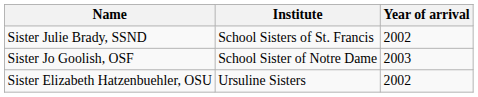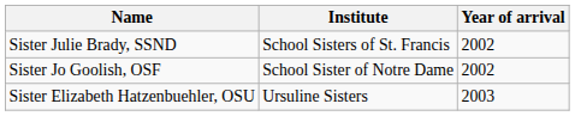Sister Jo Goolish, OSF | Year of arrival: 2003 -> 2002
Sister Elizabeth Hatzenbuehler, OSU | Year of arrival: 2002 -> 2003
